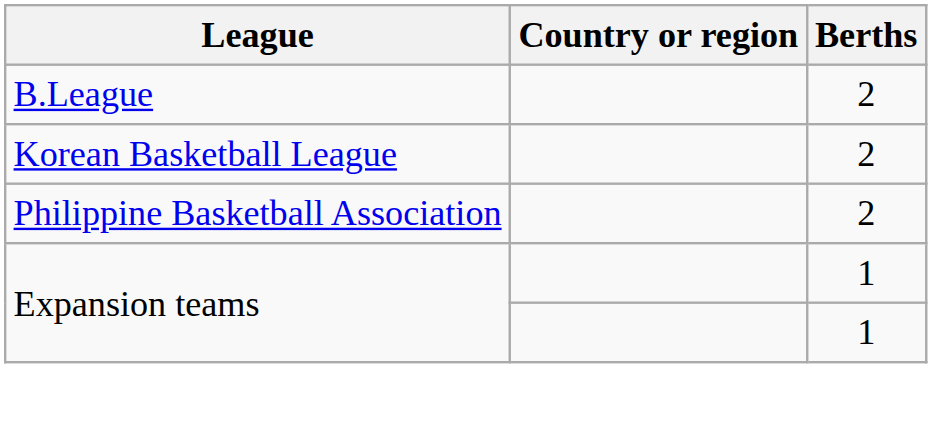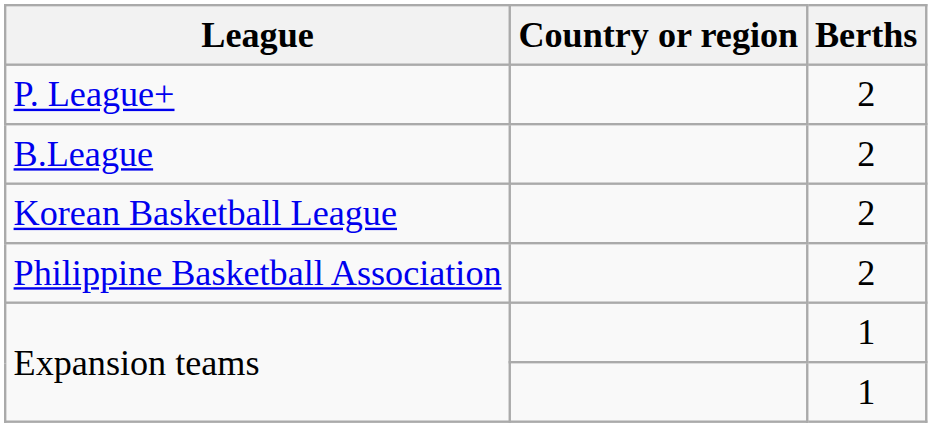+ row: P. League+ | 2
